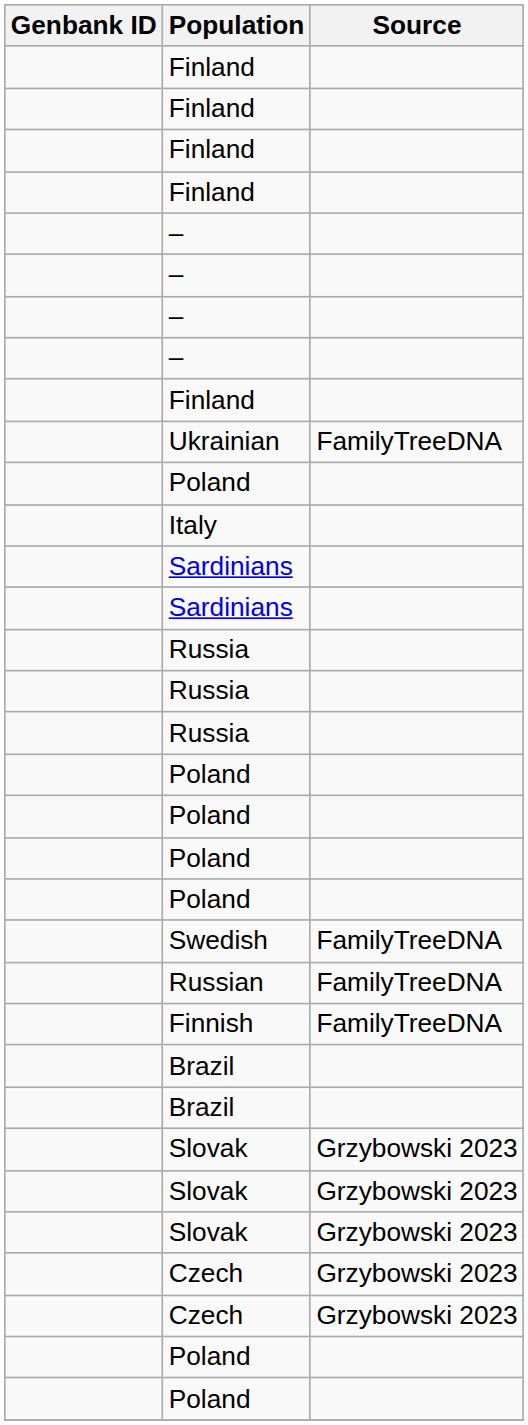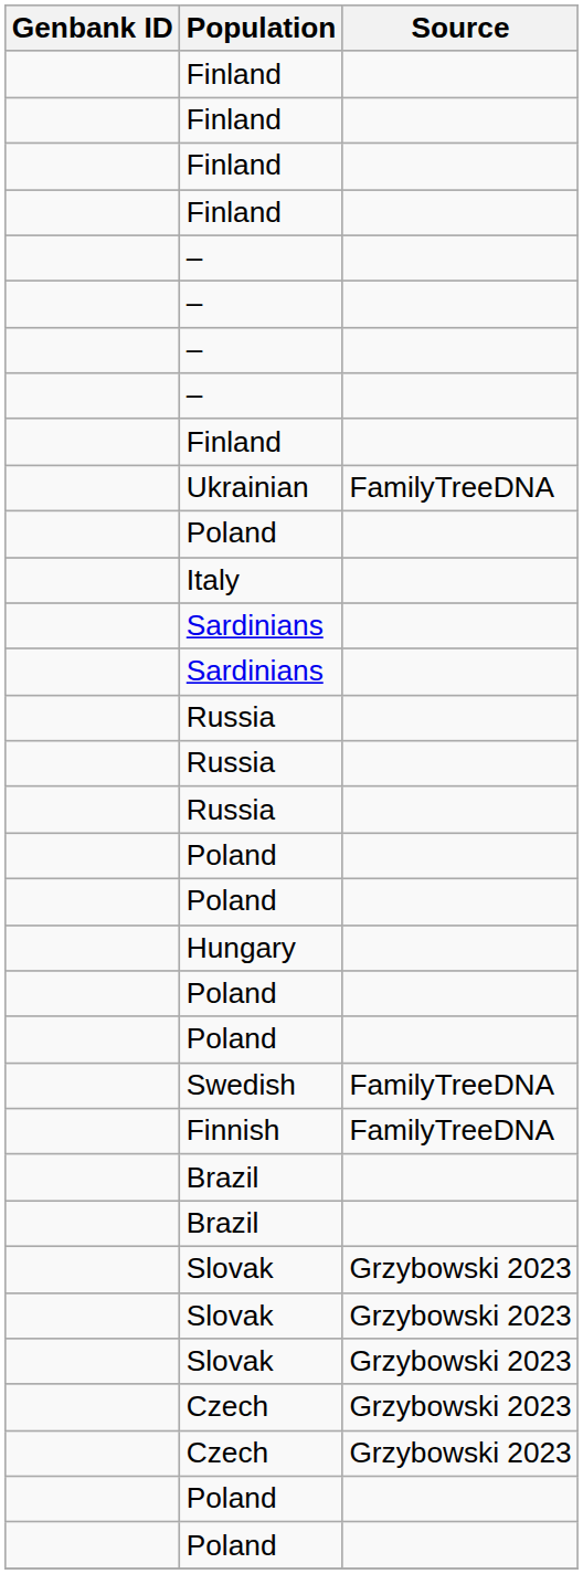+ row: Hungary
- row: Russian | FamilyTreeDNA
